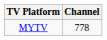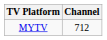MYTV | Channel: 778 -> 712
